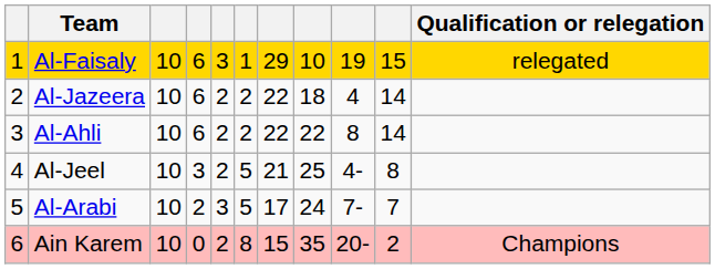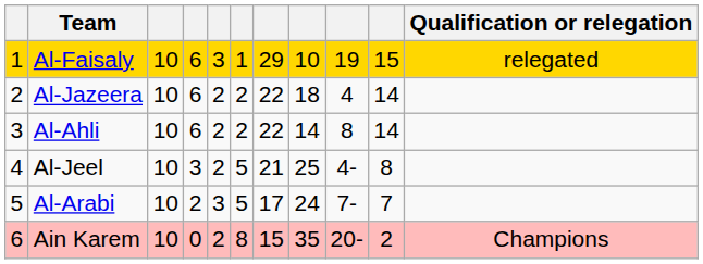Al-Ahli | column 8: 22 -> 14
